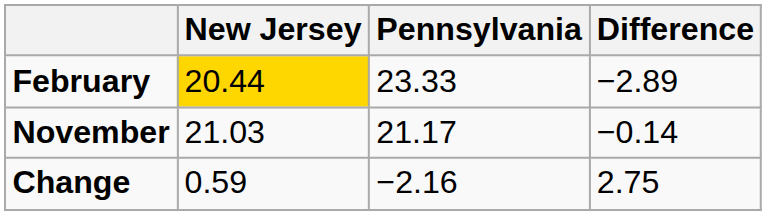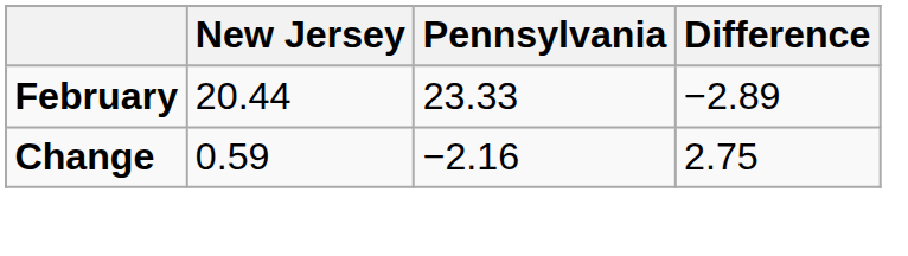February | New Jersey: gold background -> no background
- row: November | 21.03 | 21.17 | −0.14
